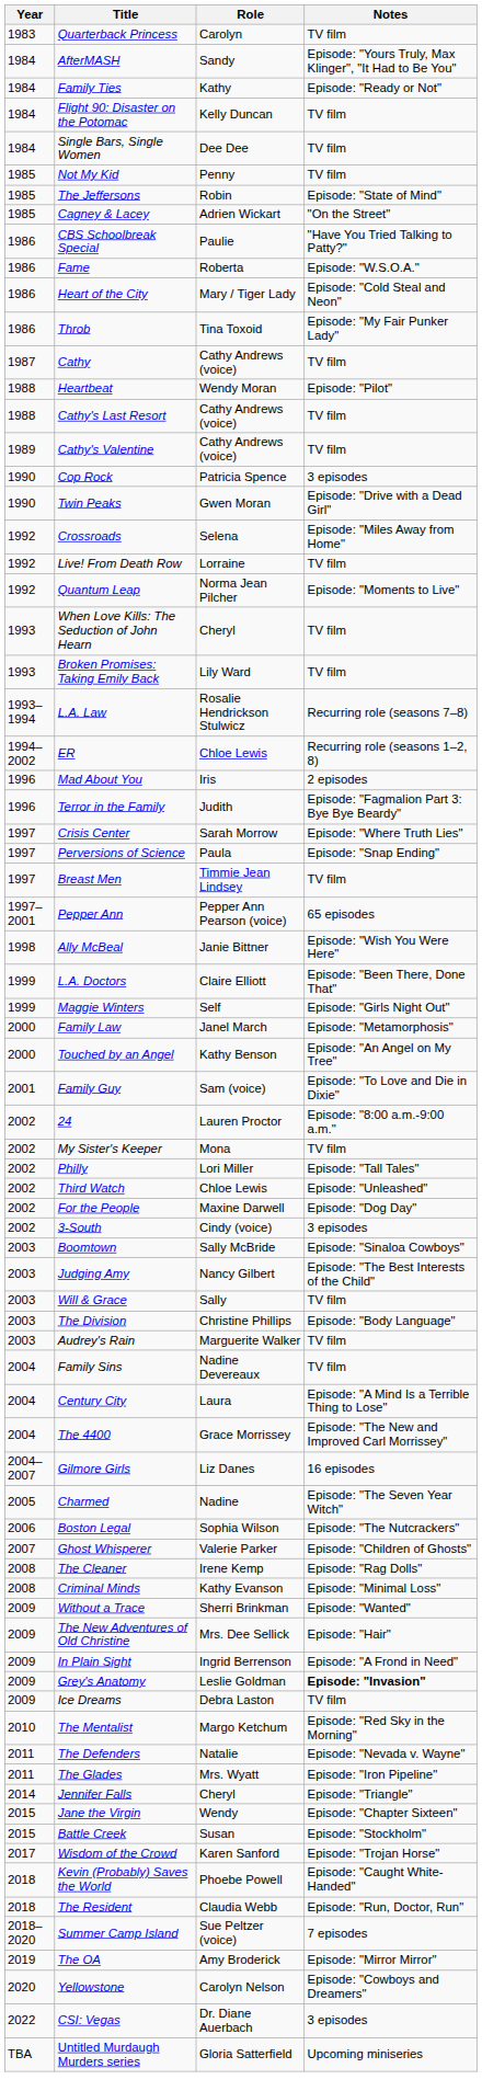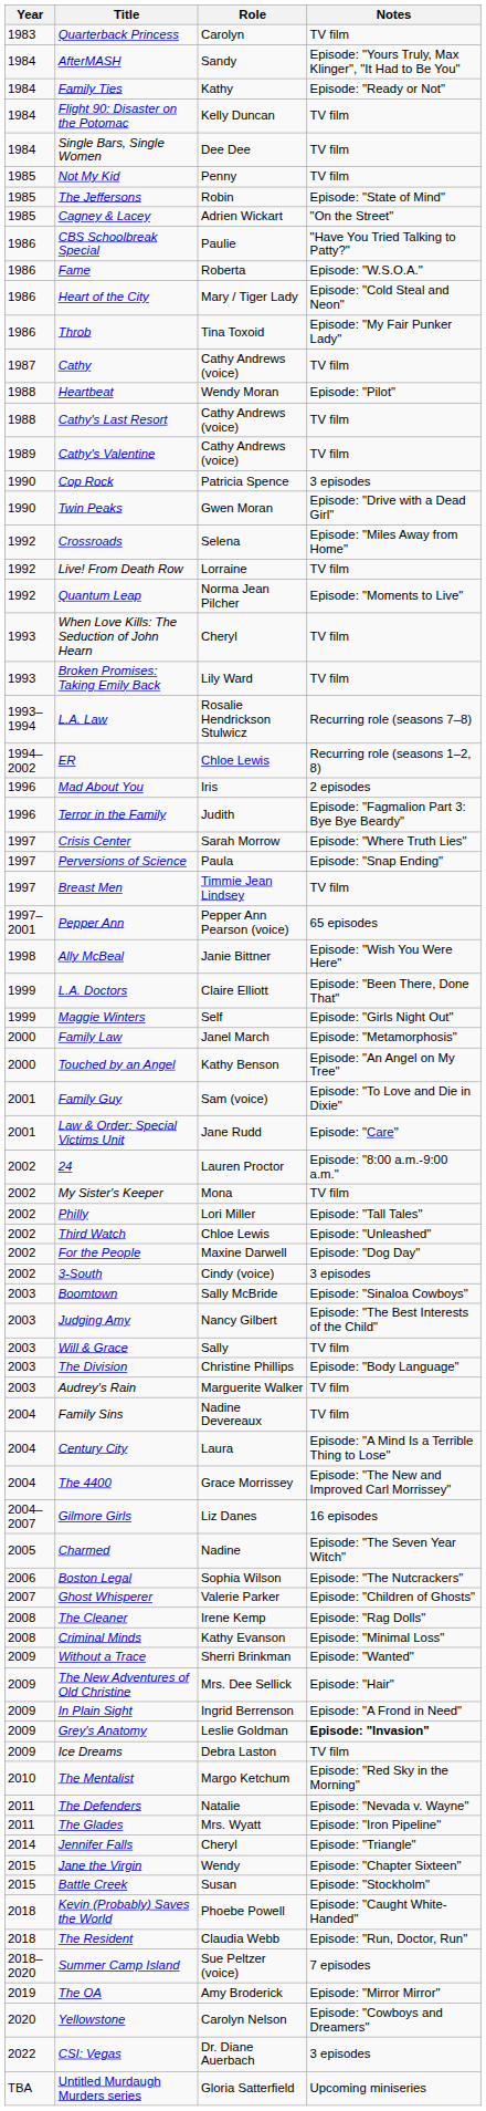+ row: 2001 | Law & Order: Special Victims Unit | Jane Rudd | Episode: "Care"
- row: 2017 | Wisdom of the Crowd | Karen Sanford | Episode: "Trojan Horse"
